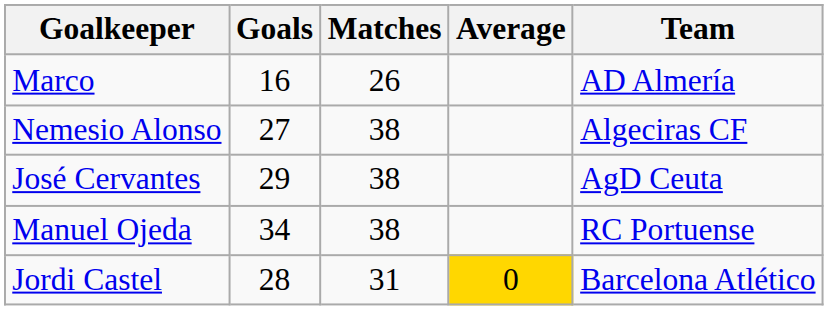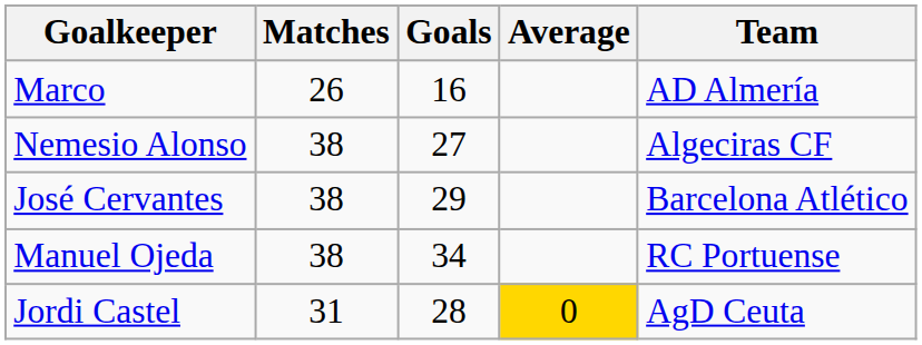columns swapped: Goals <-> Matches
José Cervantes | Team: AgD Ceuta -> Barcelona Atlético
Jordi Castel | Team: Barcelona Atlético -> AgD Ceuta
